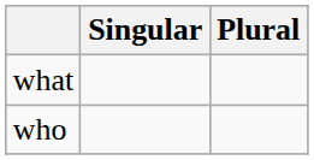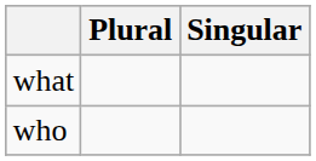columns swapped: Singular <-> Plural
